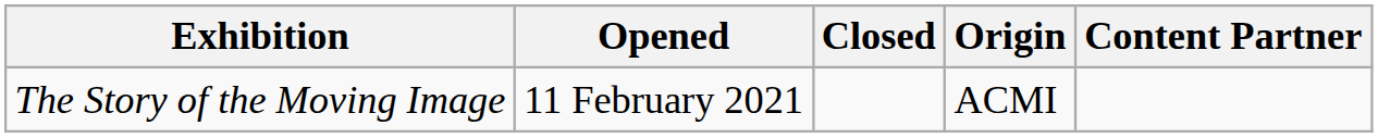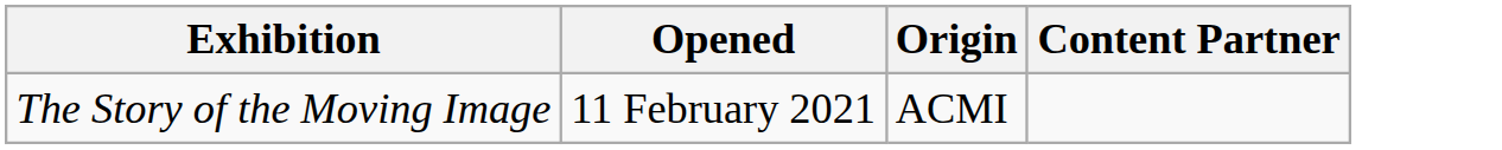- column: Closed
